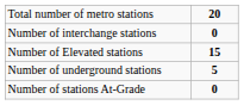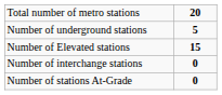rows swapped: Number of interchange stations <-> Number of underground stations
